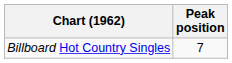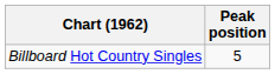Billboard Hot Country Singles | Peak position: 7 -> 5
